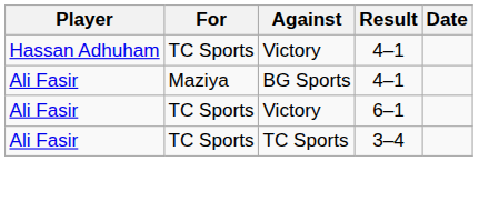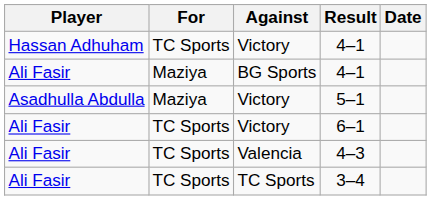+ row: Asadhulla Abdulla | Maziya | Victory | 5–1
+ row: Ali Fasir | TC Sports | Valencia | 4–3
